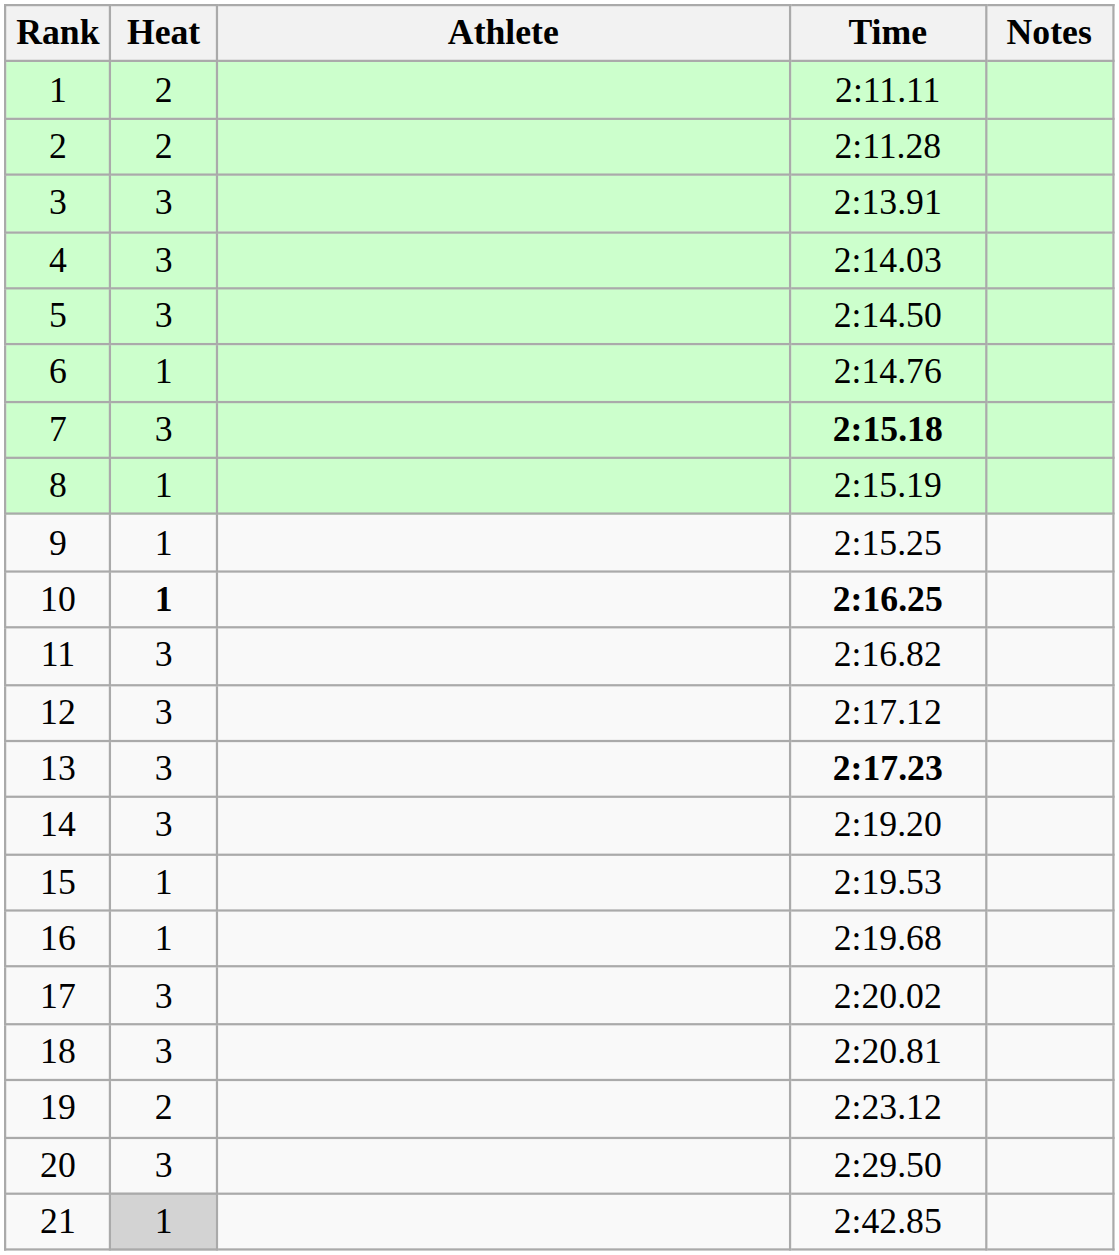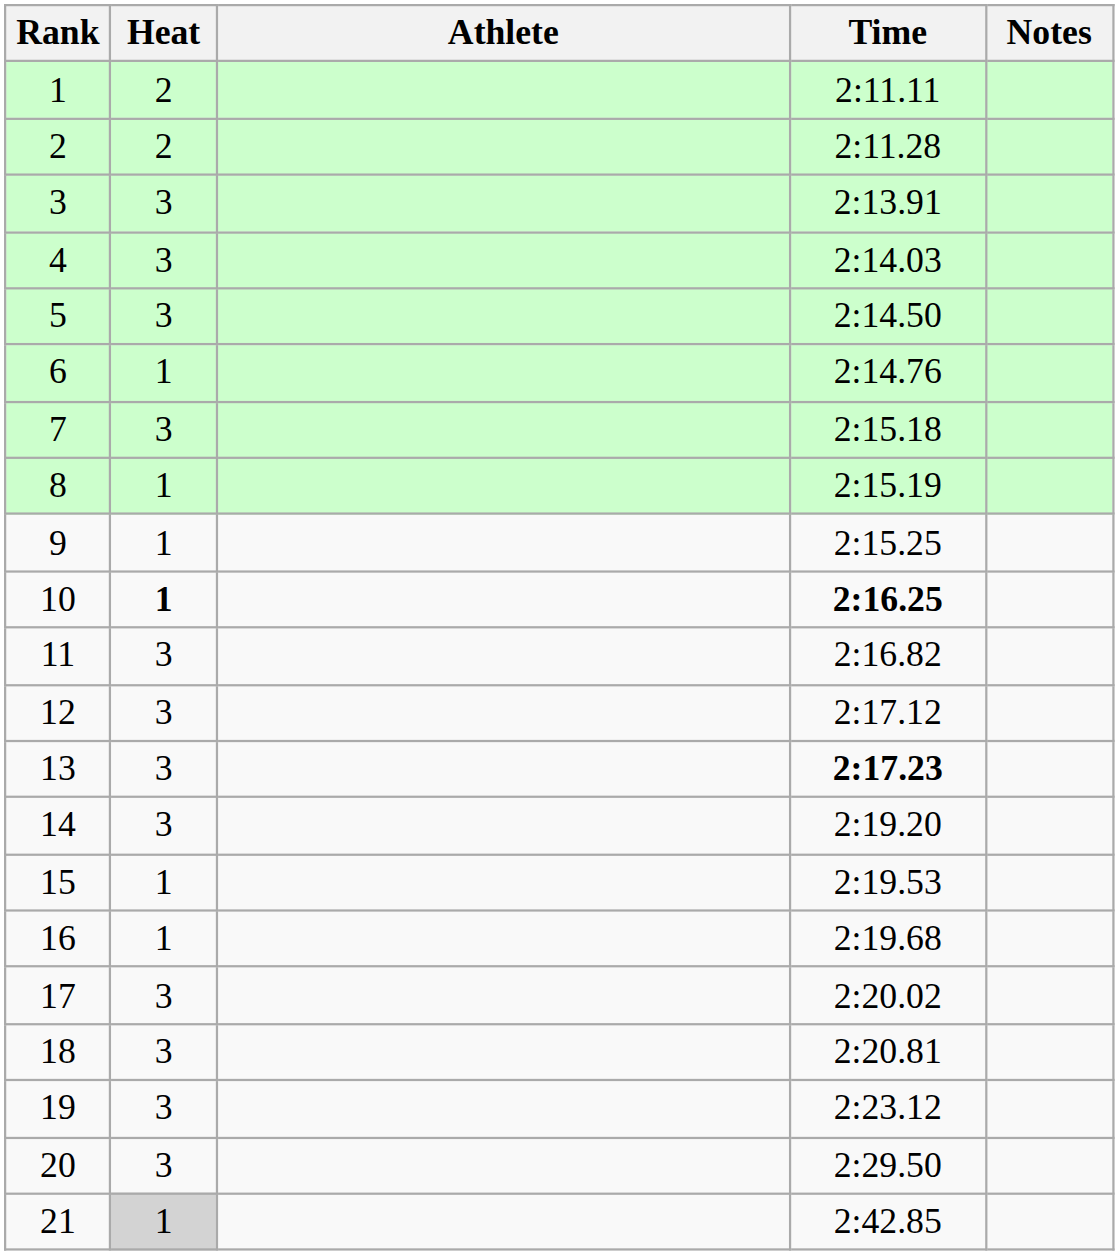7 | Time: bold -> normal
19 | Heat: 2 -> 3
